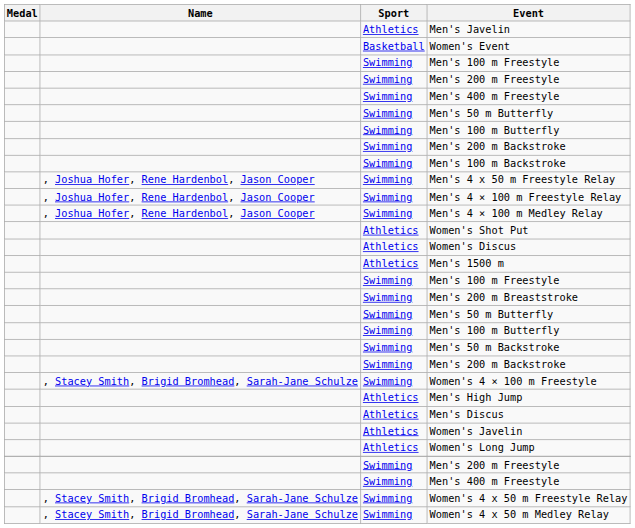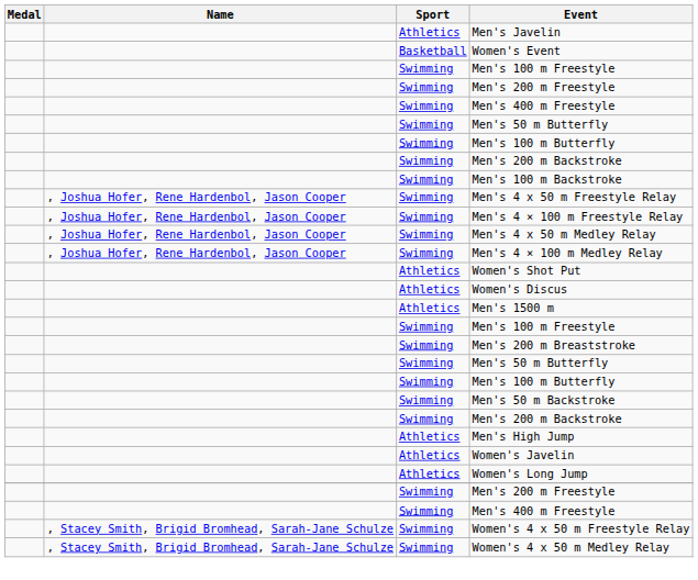+ row: , Joshua Hofer, Rene Hardenbol, Jason Cooper | Swimming | Men's 4 x 50 m Medley Relay
- row: , Stacey Smith, Brigid Bromhead, Sarah-Jane Schulze | Swimming | Women's 4 × 100 m Freestyle
- row: Athletics | Men's Discus
